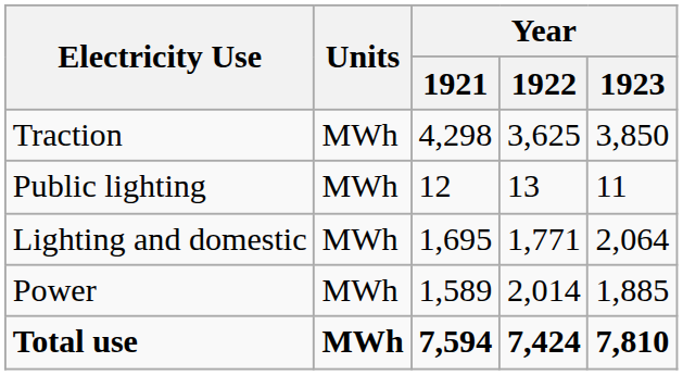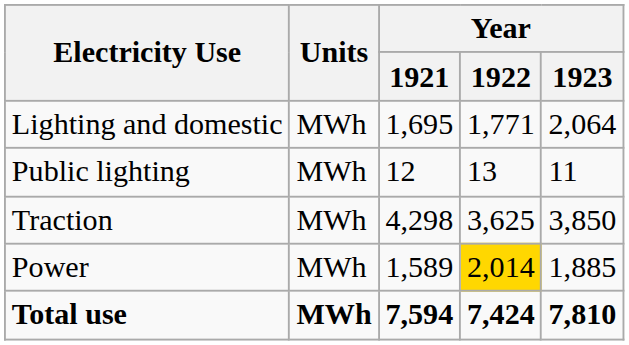rows swapped: Lighting and domestic <-> Traction
Power | Year / 1922: no background -> gold background
